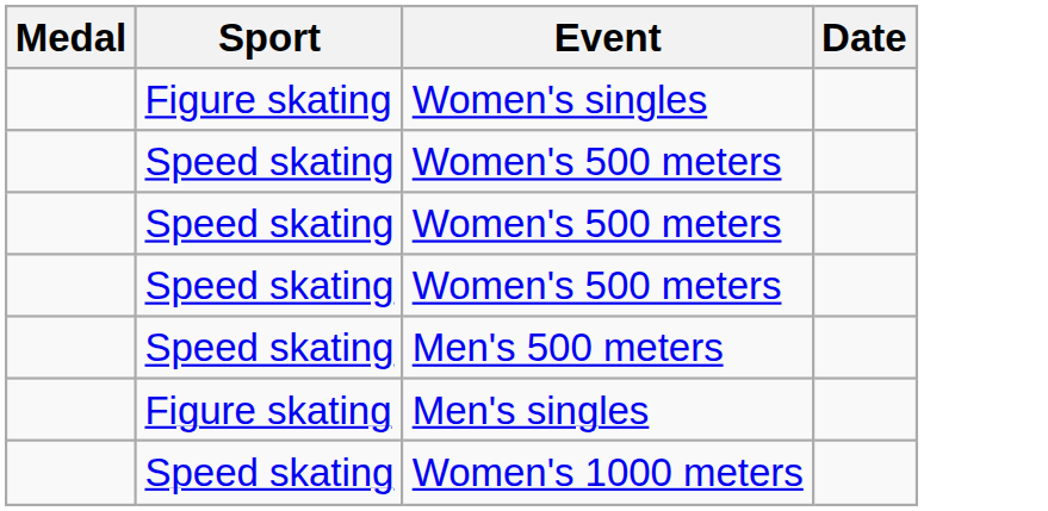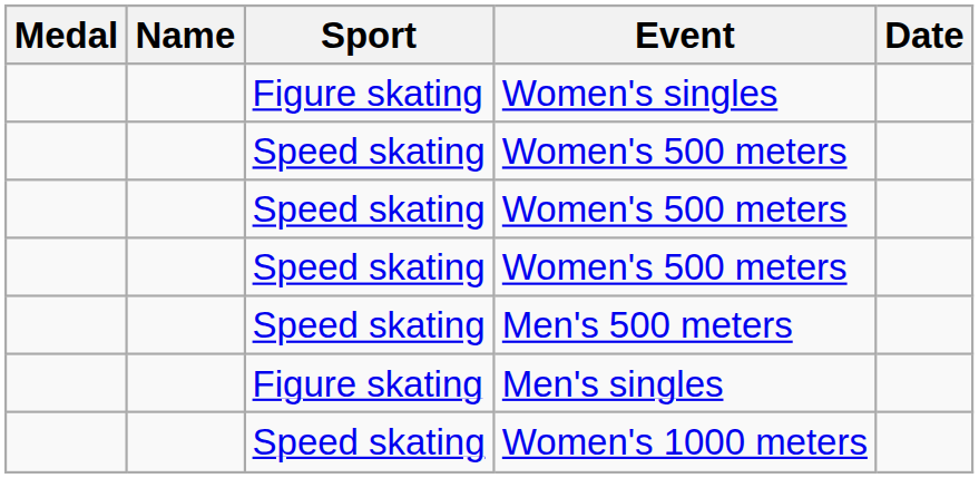+ column: Name
